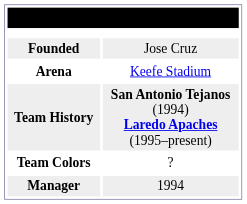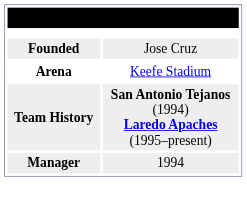- row: Team Colors | ?
